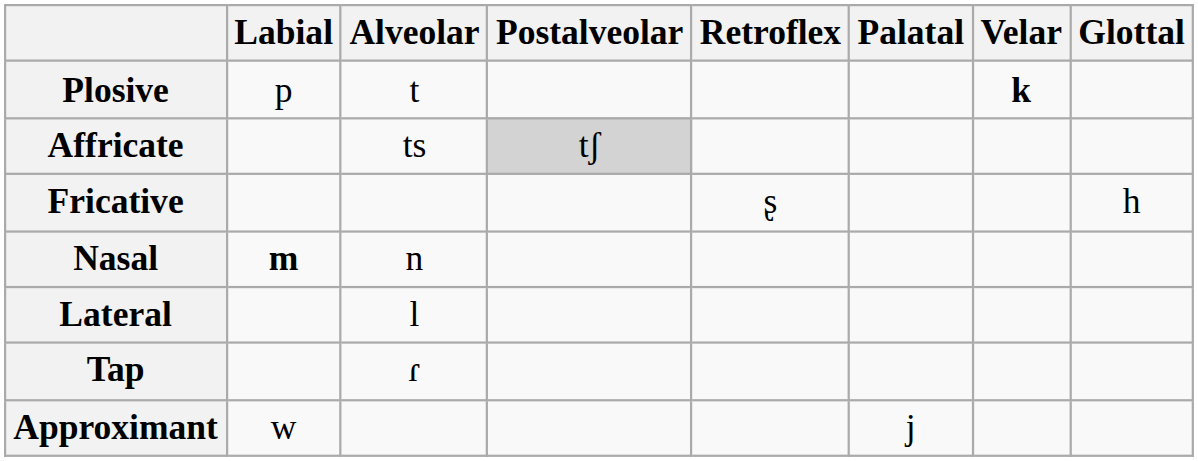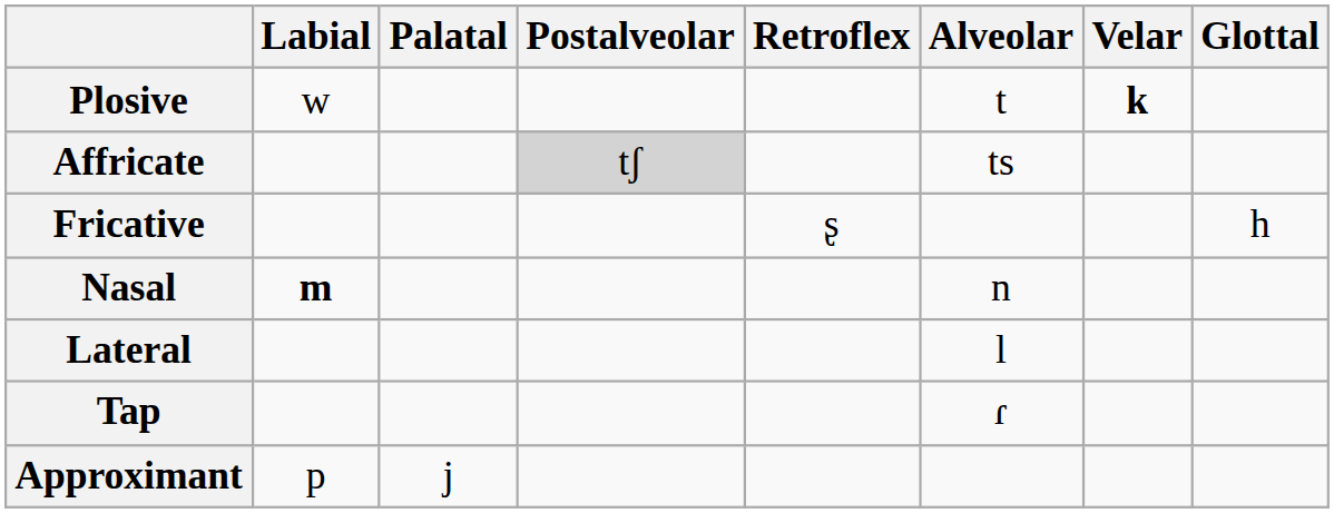columns swapped: Alveolar <-> Palatal
Plosive | Labial: p -> w
Approximant | Labial: w -> p
